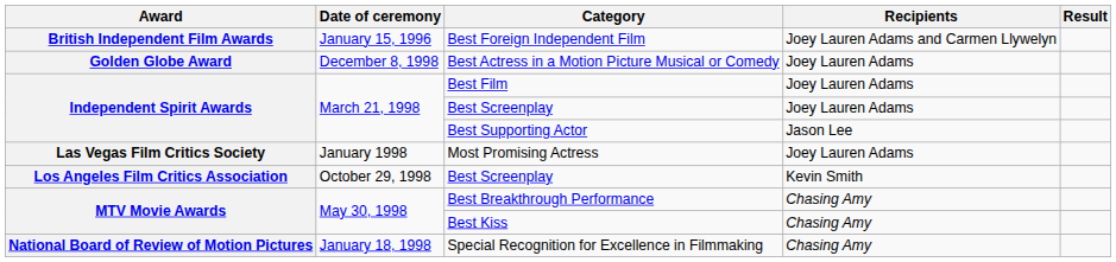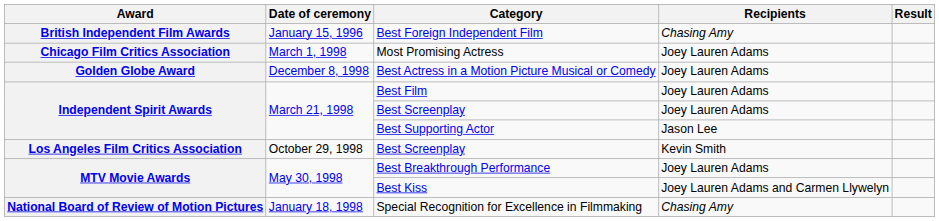Best Foreign Independent Film | Recipients: Joey Lauren Adams and Carmen Llywelyn -> Chasing Amy
+ row: Chicago Film Critics Association | March 1, 1998 | Most Promising Actress | Joey Lauren Adams
- row: Las Vegas Film Critics Society | January 1998 | Most Promising Actress | Joey Lauren Adams
Best Breakthrough Performance | Recipients: Chasing Amy -> Joey Lauren Adams
Best Kiss | Recipients: Chasing Amy -> Joey Lauren Adams and Carmen Llywelyn
